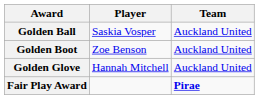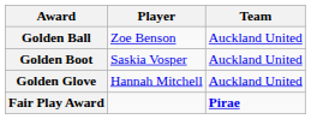Golden Ball | Player: Saskia Vosper -> Zoe Benson
Golden Boot | Player: Zoe Benson -> Saskia Vosper
